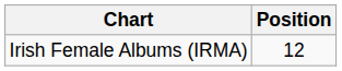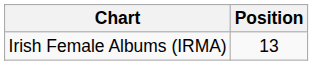Irish Female Albums (IRMA) | Position: 12 -> 13
